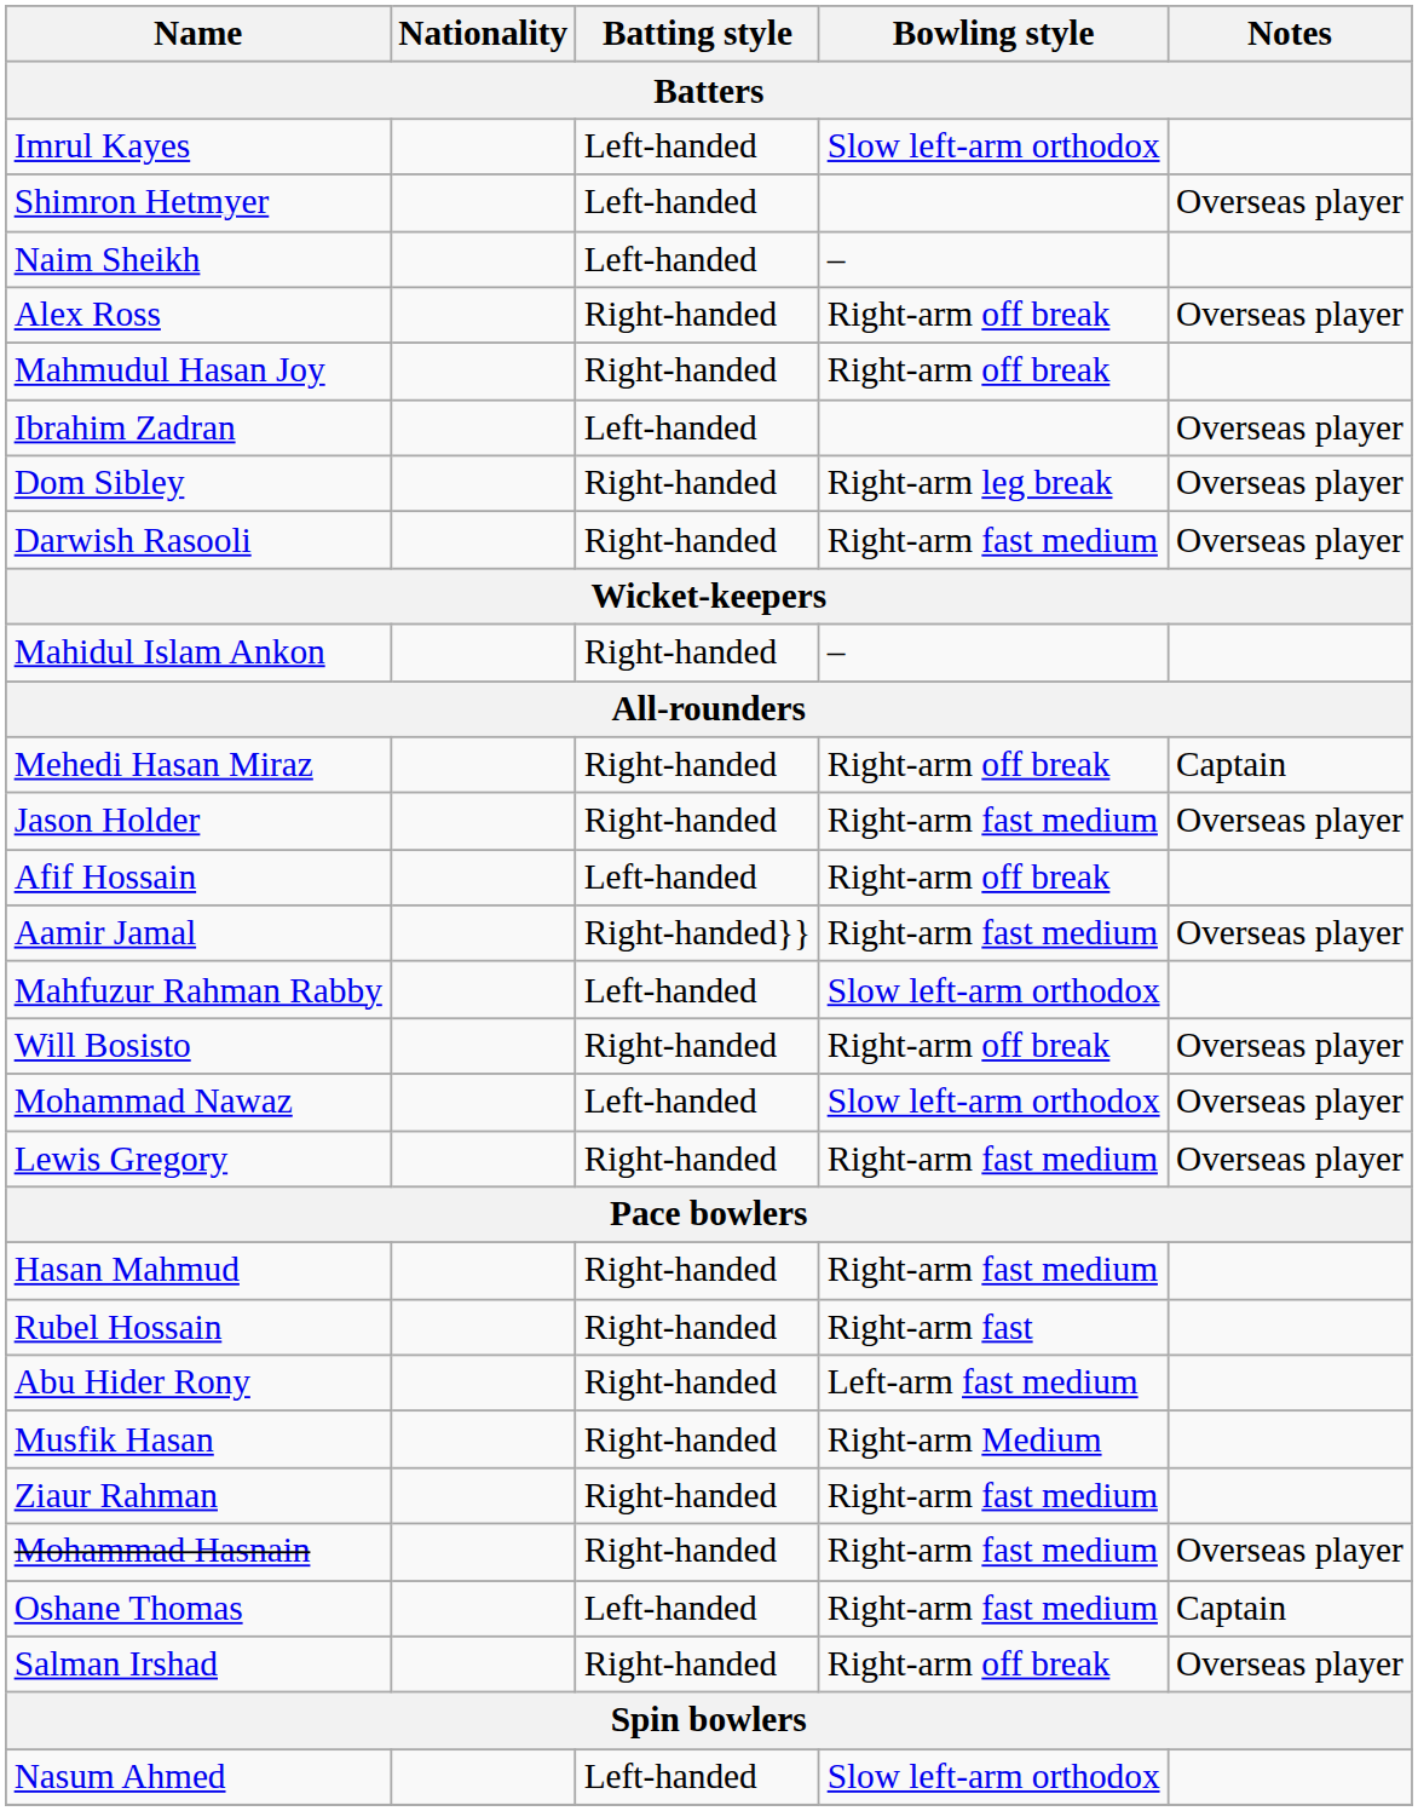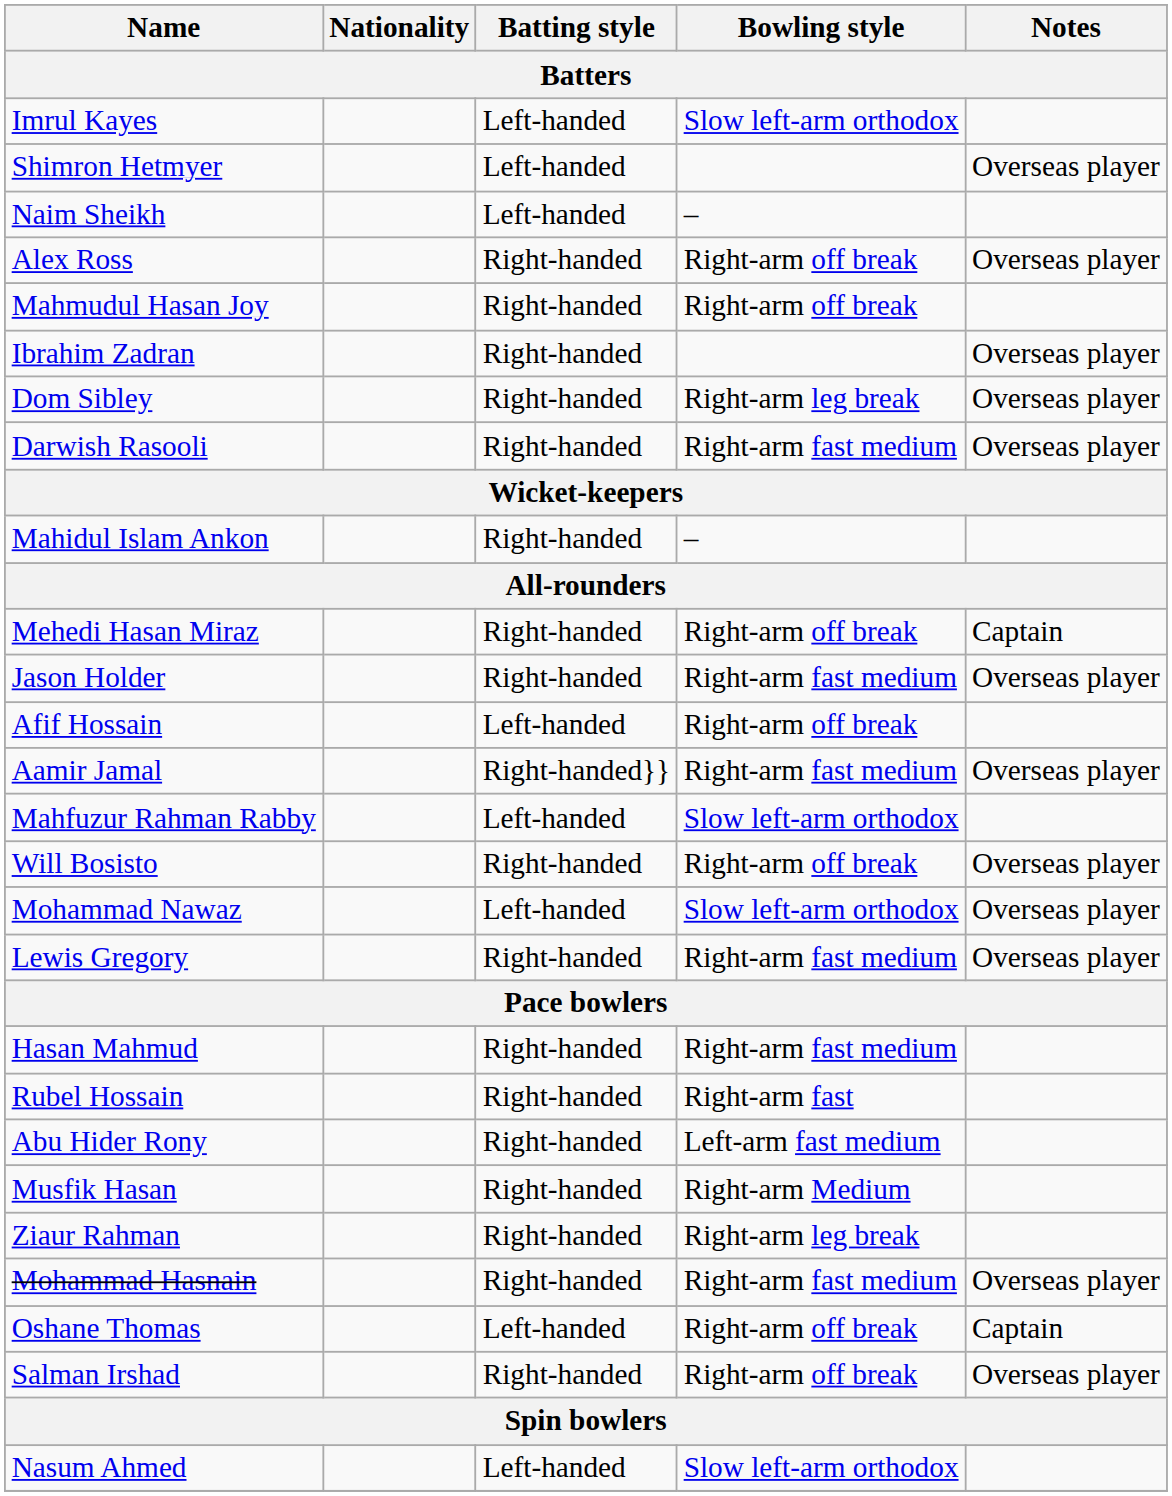Ibrahim Zadran | Batting style: Left-handed -> Right-handed
Ziaur Rahman | Bowling style: Right-arm fast medium -> Right-arm leg break
Oshane Thomas | Bowling style: Right-arm fast medium -> Right-arm off break
